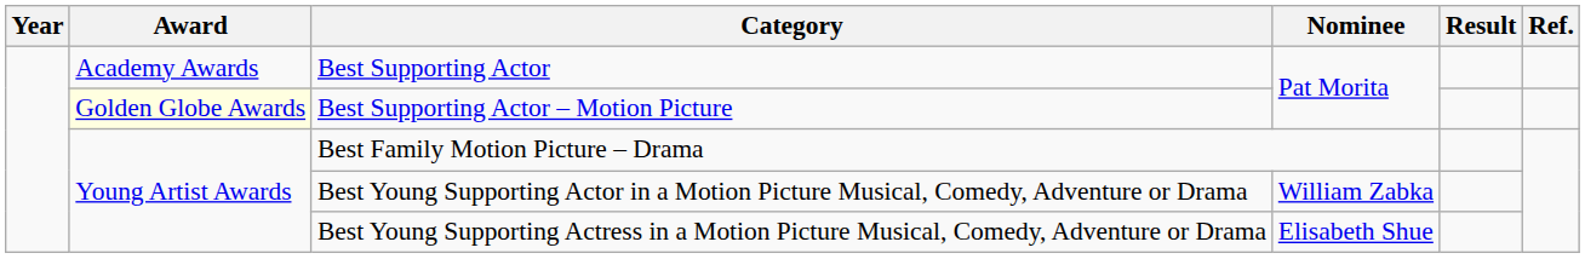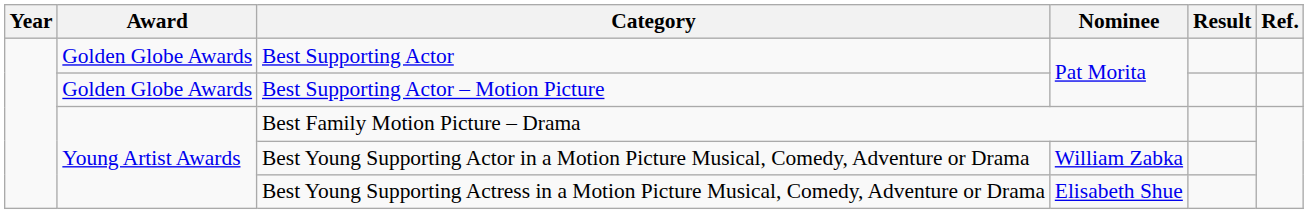Best Supporting Actor | Award: Academy Awards -> Golden Globe Awards
Best Supporting Actor – Motion Picture | Award: lightyellow background -> no background
